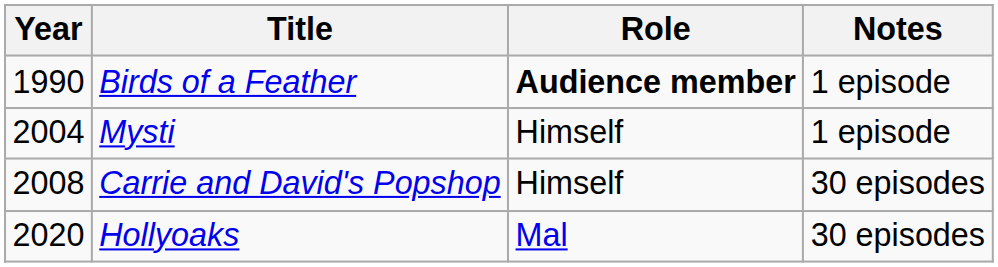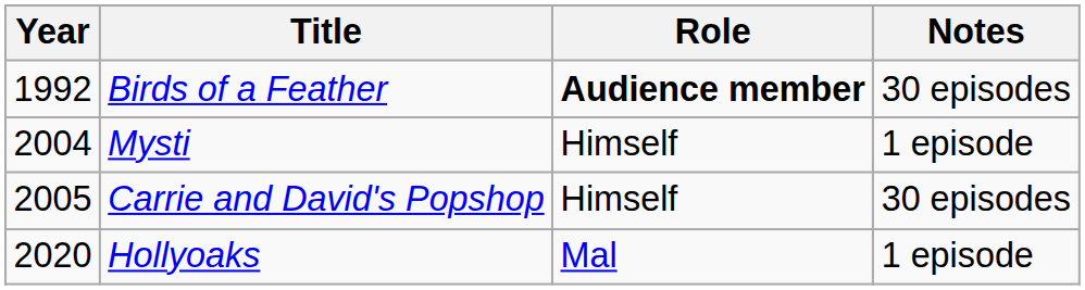Birds of a Feather | Year: 1990 -> 1992
Birds of a Feather | Notes: 1 episode -> 30 episodes
Carrie and David's Popshop | Year: 2008 -> 2005
Hollyoaks | Notes: 30 episodes -> 1 episode
